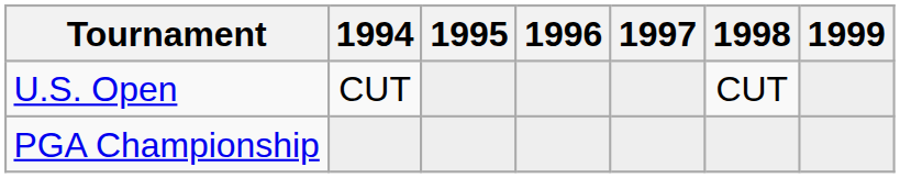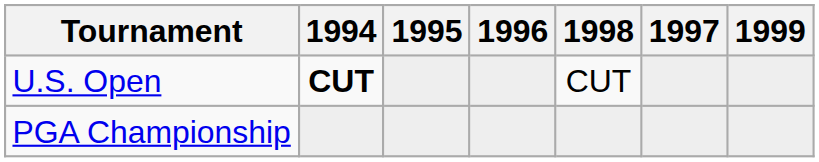columns swapped: 1997 <-> 1998
U.S. Open | 1994: normal -> bold
